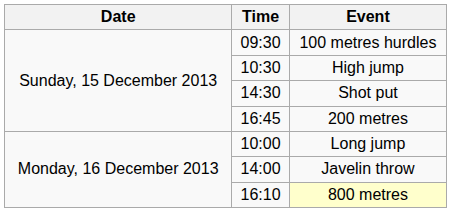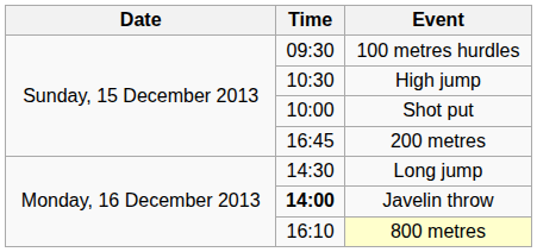Shot put | Time: 14:30 -> 10:00
Long jump | Time: 10:00 -> 14:30
Javelin throw | Time: normal -> bold
